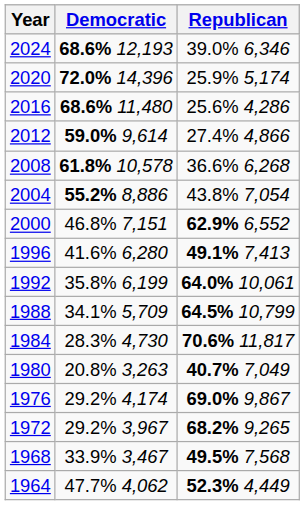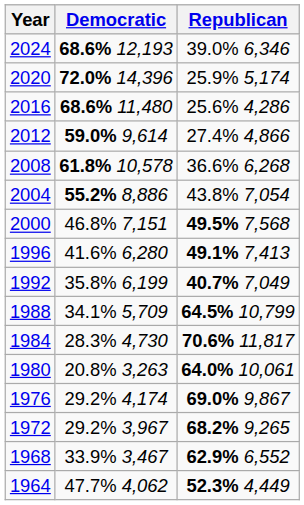2000 | Republican: 62.9% 6,552 -> 49.5% 7,568
1992 | Republican: 64.0% 10,061 -> 40.7% 7,049
1980 | Republican: 40.7% 7,049 -> 64.0% 10,061
1968 | Republican: 49.5% 7,568 -> 62.9% 6,552
